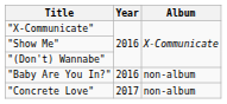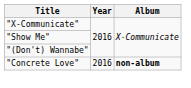- row: "Baby Are You In?" | 2016 | non-album
"Concrete Love" | Year: 2017 -> 2016
"Concrete Love" | Album: normal -> bold
